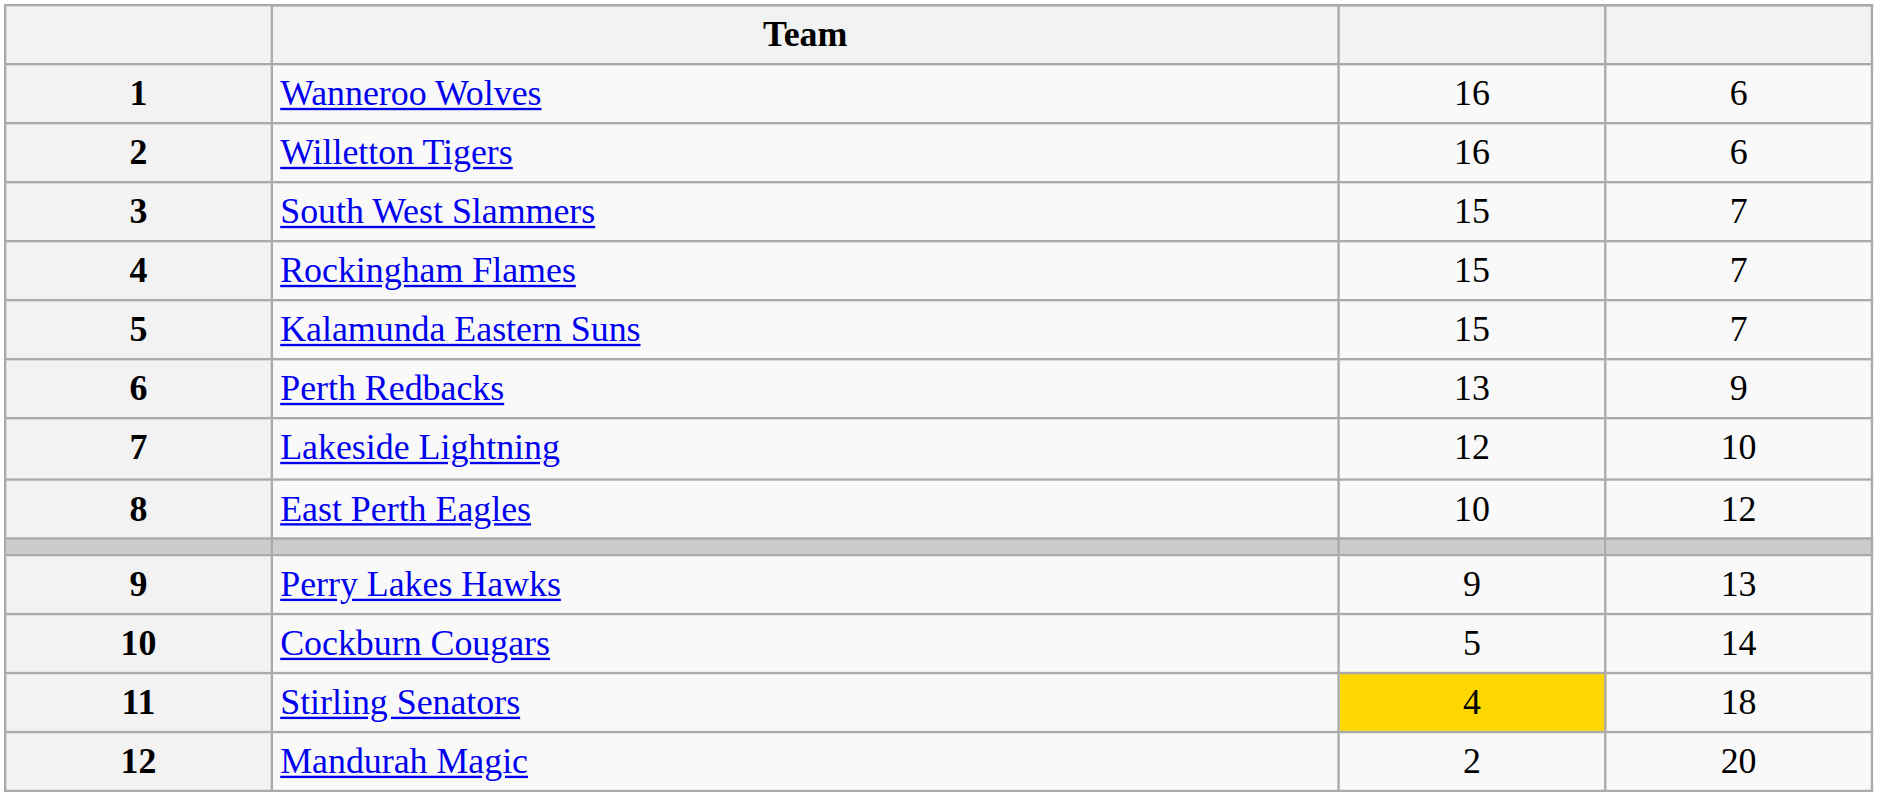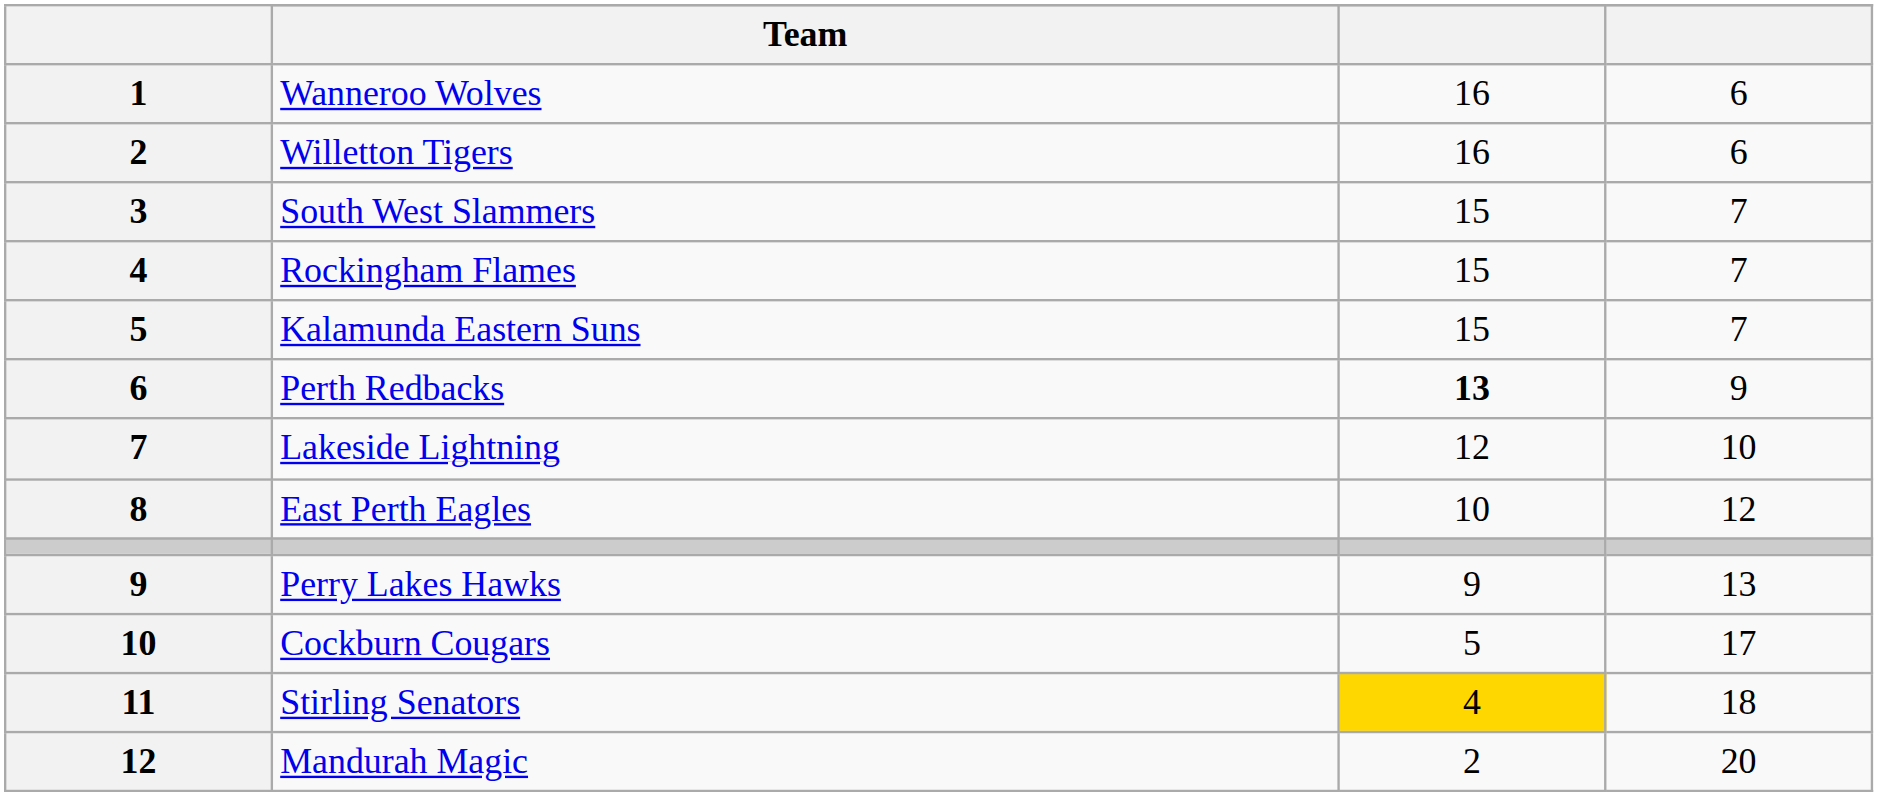Perth Redbacks | column 3: normal -> bold
Cockburn Cougars | column 4: 14 -> 17
